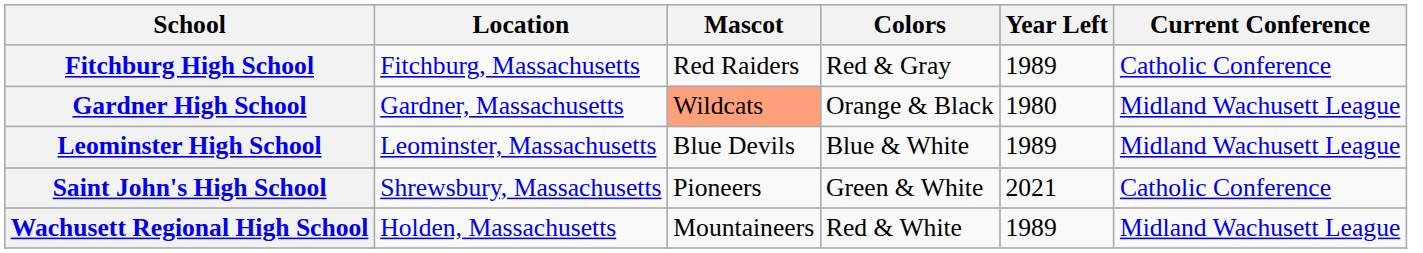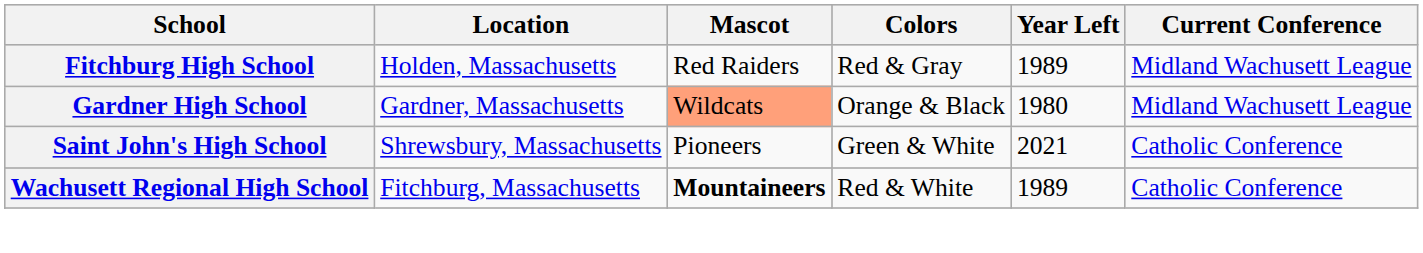Fitchburg High School | Location: Fitchburg, Massachusetts -> Holden, Massachusetts
Fitchburg High School | Current Conference: Catholic Conference -> Midland Wachusett League
- row: Leominster High School | Leominster, Massachusetts | Blue Devils | Blue & White | 1989 | Midland Wachusett League
Wachusett Regional High School | Location: Holden, Massachusetts -> Fitchburg, Massachusetts
Wachusett Regional High School | Mascot: normal -> bold
Wachusett Regional High School | Current Conference: Midland Wachusett League -> Catholic Conference
